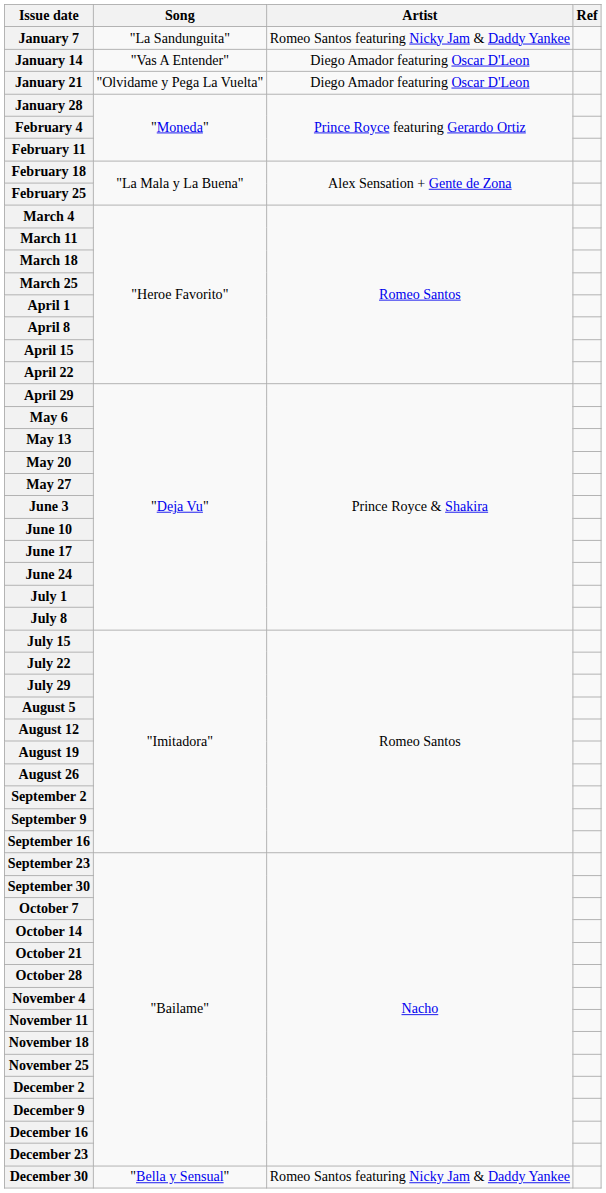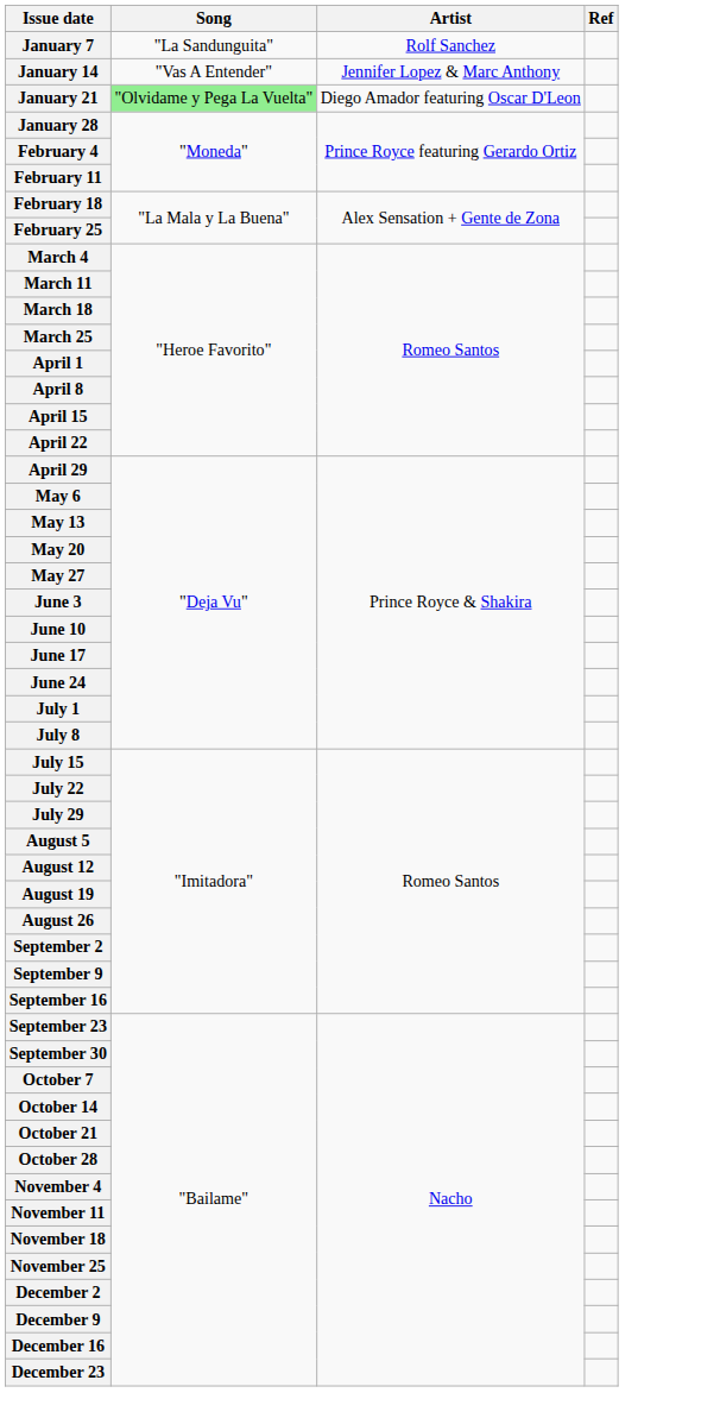January 7 | Artist: Romeo Santos featuring Nicky Jam & Daddy Yankee -> Rolf Sanchez
January 14 | Artist: Diego Amador featuring Oscar D'Leon -> Jennifer Lopez & Marc Anthony
January 21 | Song: no background -> lightgreen background
- row: December 30 | "Bella y Sensual" | Romeo Santos featuring Nicky Jam & Daddy Yankee
